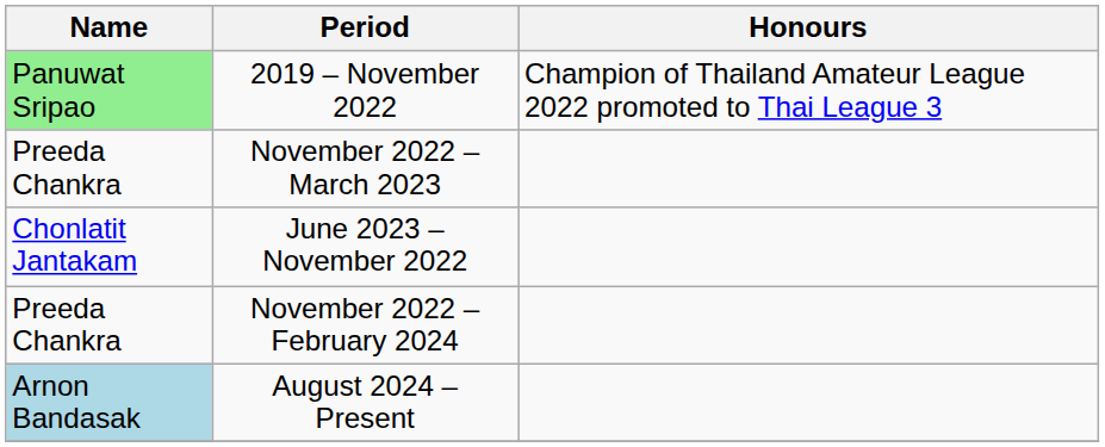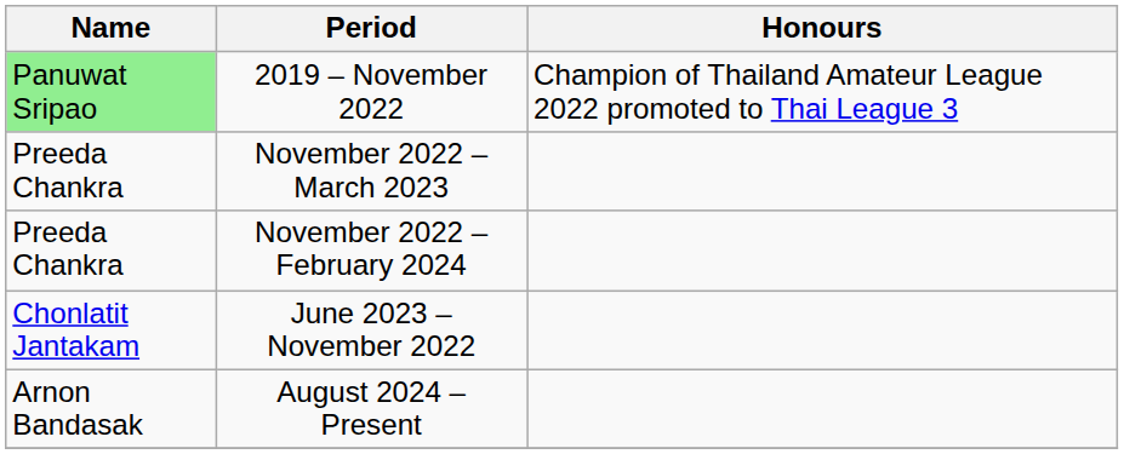rows swapped: June 2023 – November 2022 <-> November 2022 – February 2024
August 2024 – Present | Name: lightblue background -> no background
